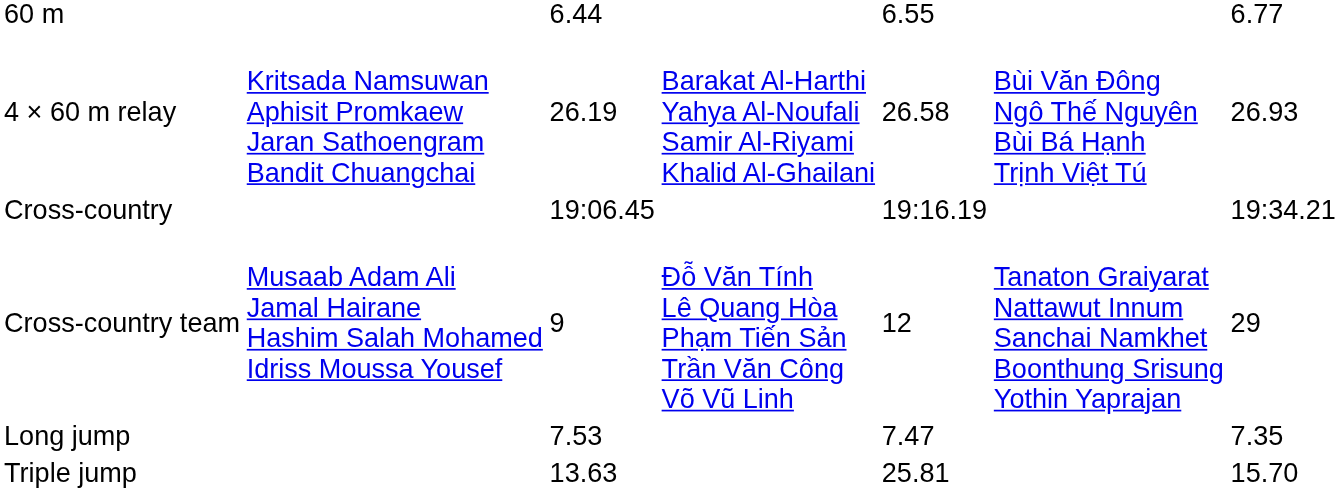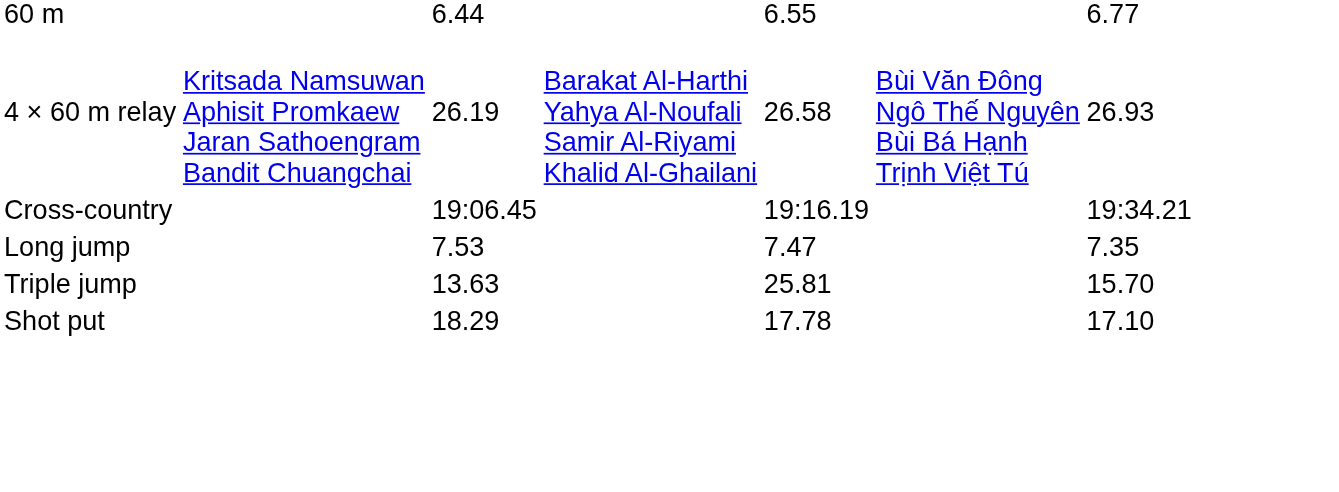- row: Cross-country team | Musaab Adam Ali Jamal Hairane Hashim Salah Mohamed Idriss Moussa Yousef | 9 | Đỗ Văn Tính Lê Quang Hòa Phạm Tiến Sản Trần Văn Công Võ Vũ Linh | 12 | Tanaton Graiyarat Nattawut Innum Sanchai Namkhet Boonthung Srisung Yothin Yaprajan | 29
+ row: Shot put | 18.29 | 17.78 | 17.10
